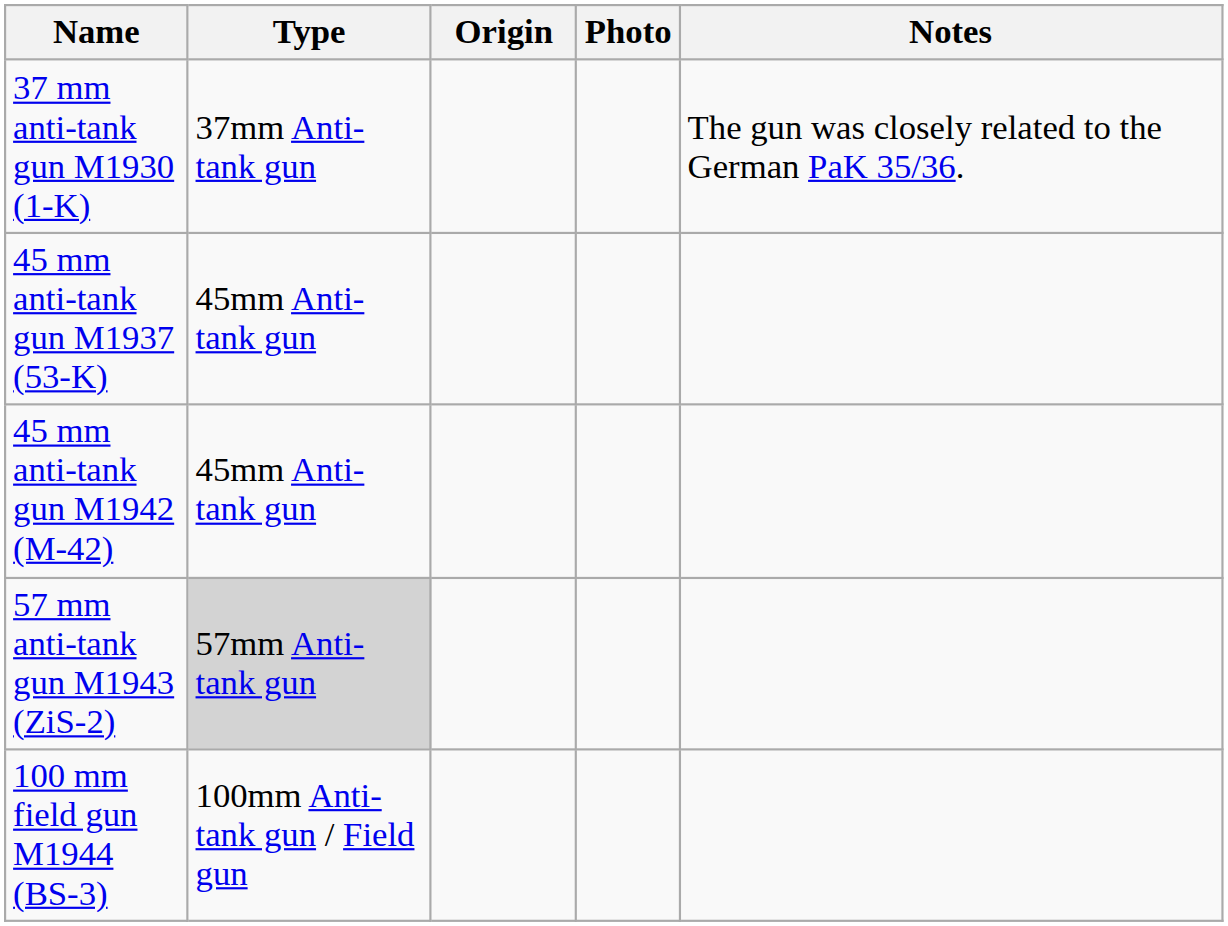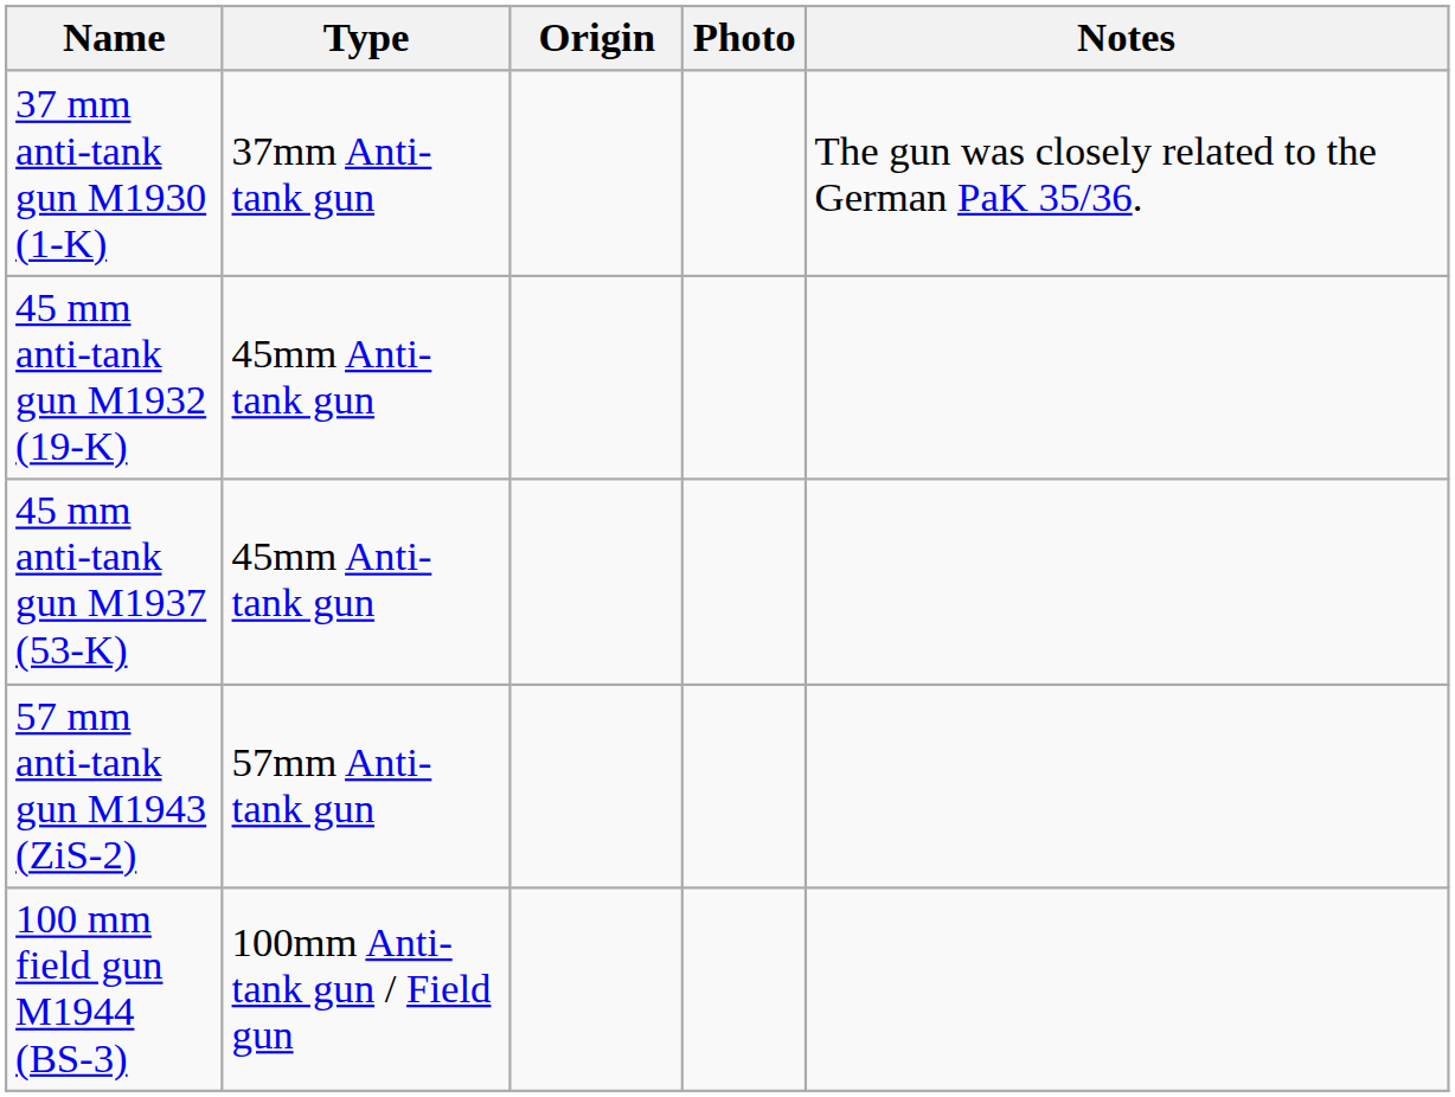+ row: 45 mm anti-tank gun M1932 (19-K) | 45mm Anti-tank gun
- row: 45 mm anti-tank gun M1942 (M-42) | 45mm Anti-tank gun
57 mm anti-tank gun M1943 (ZiS-2) | Type: lightgrey background -> no background
